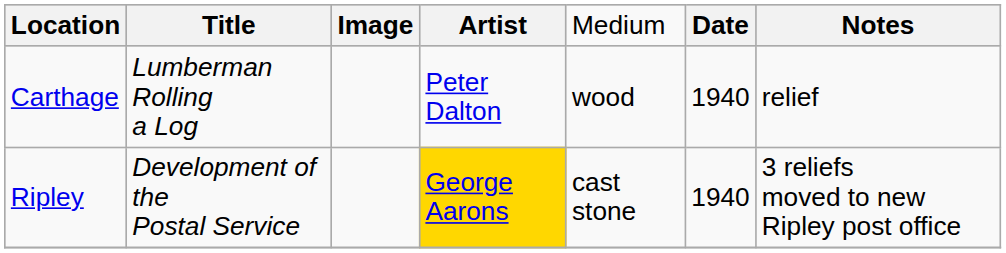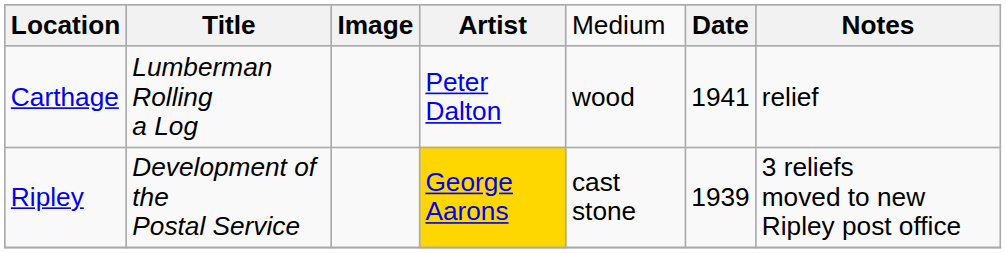Carthage | column 6: 1940 -> 1941
Ripley | column 6: 1940 -> 1939
